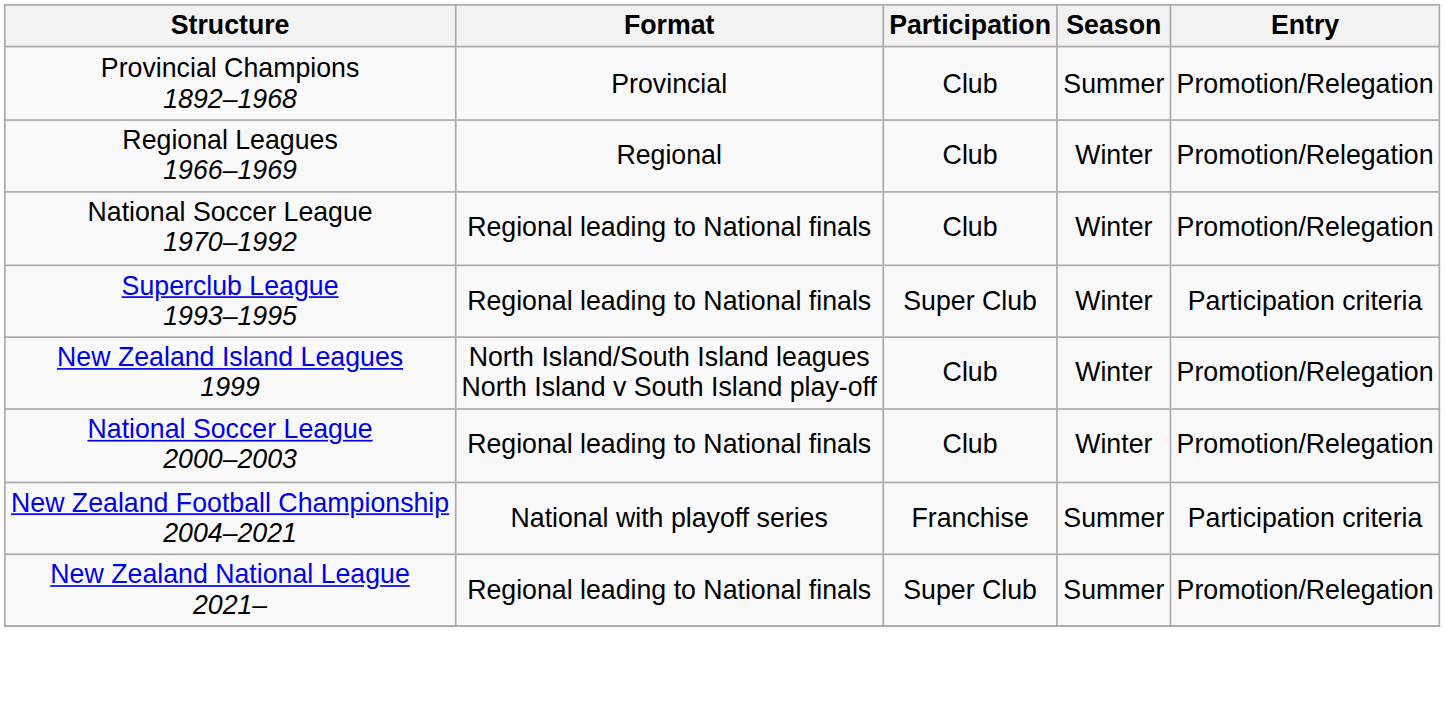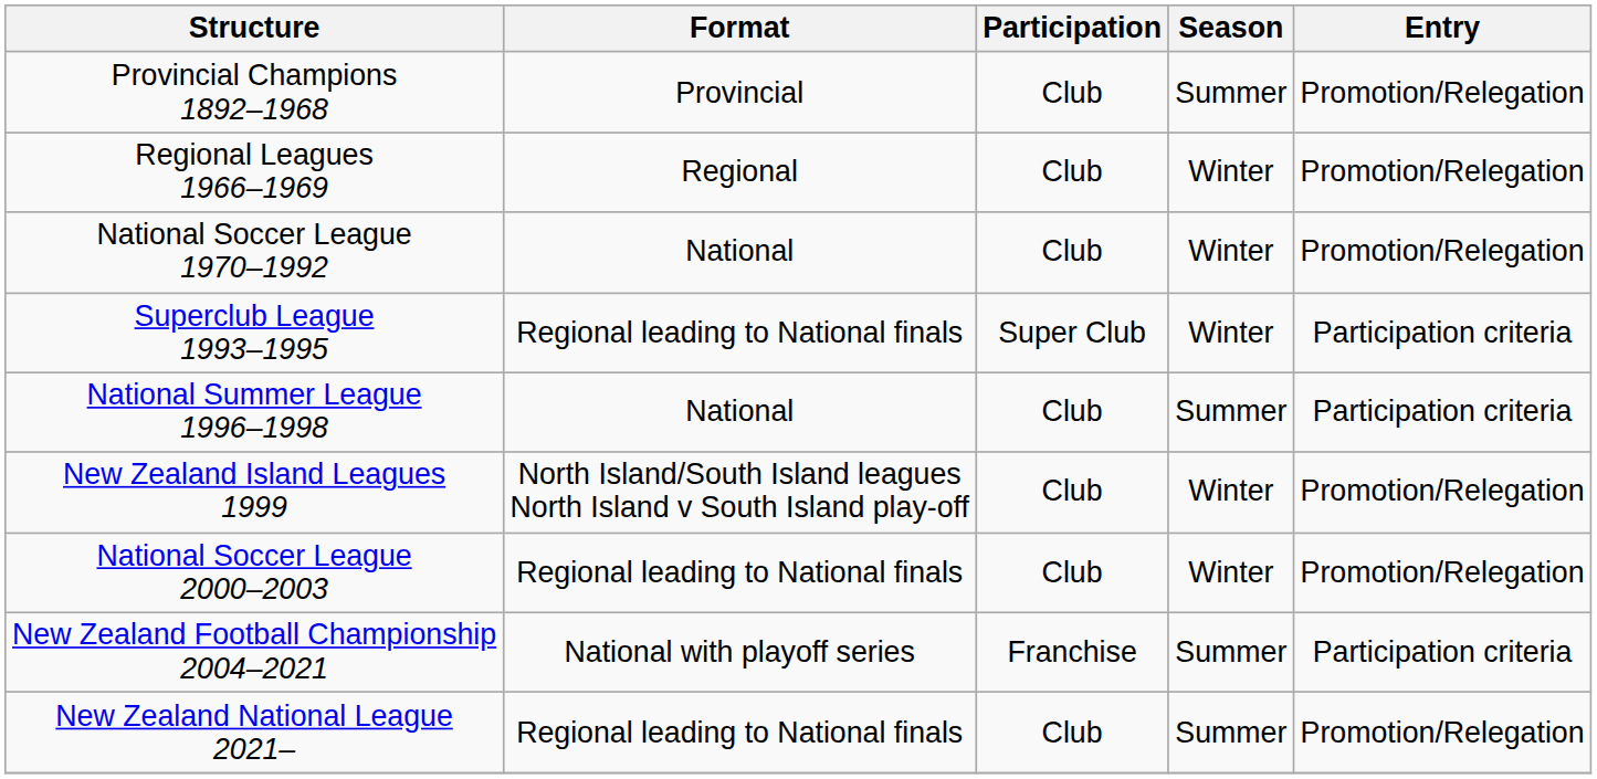National Soccer League 1970–1992 | Format: Regional leading to National finals -> National
+ row: National Summer League 1996–1998 | National | Club | Summer | Participation criteria
New Zealand National League 2021– | Participation: Super Club -> Club
